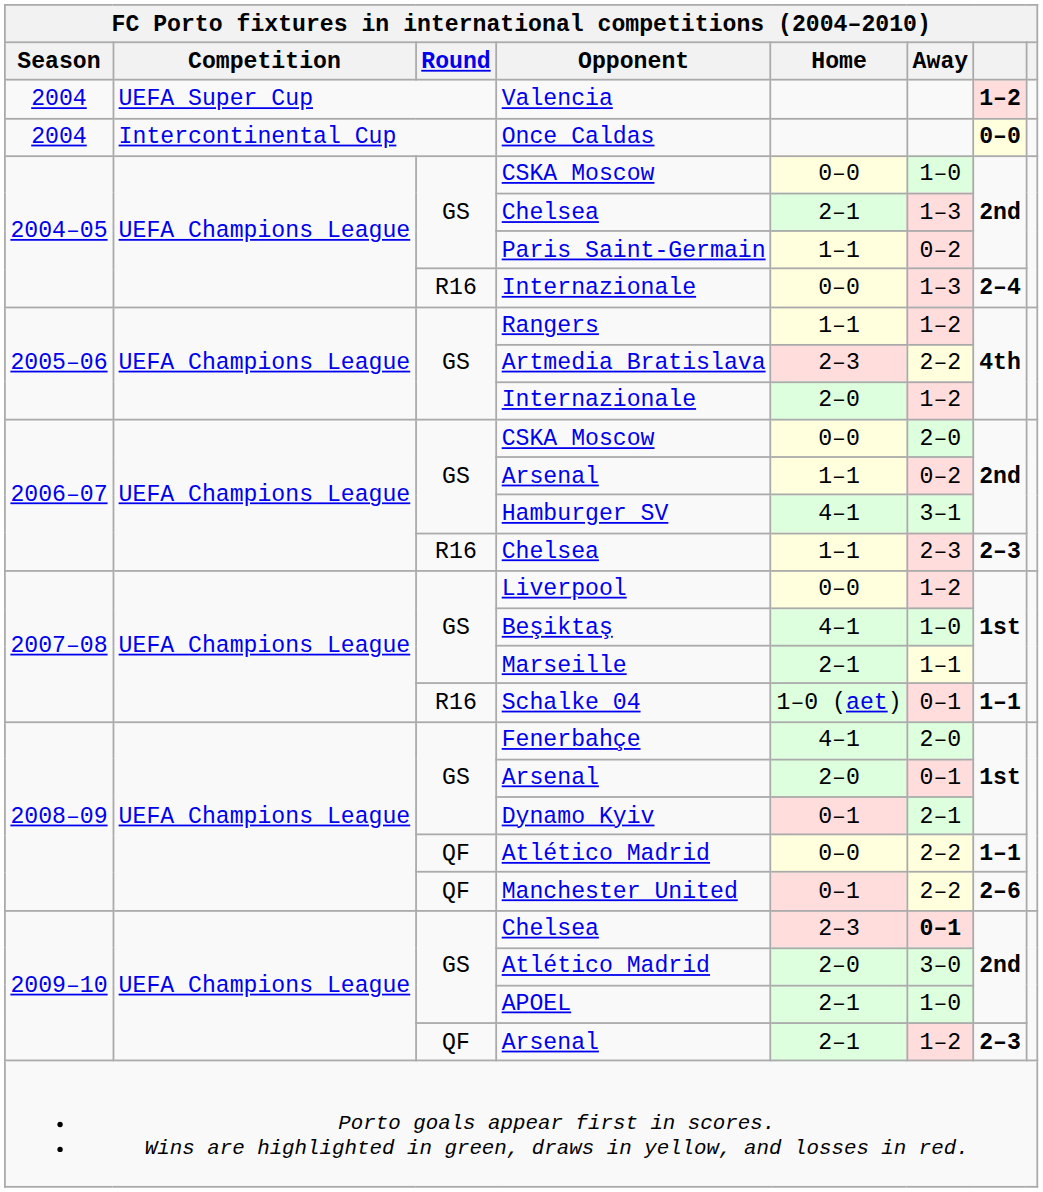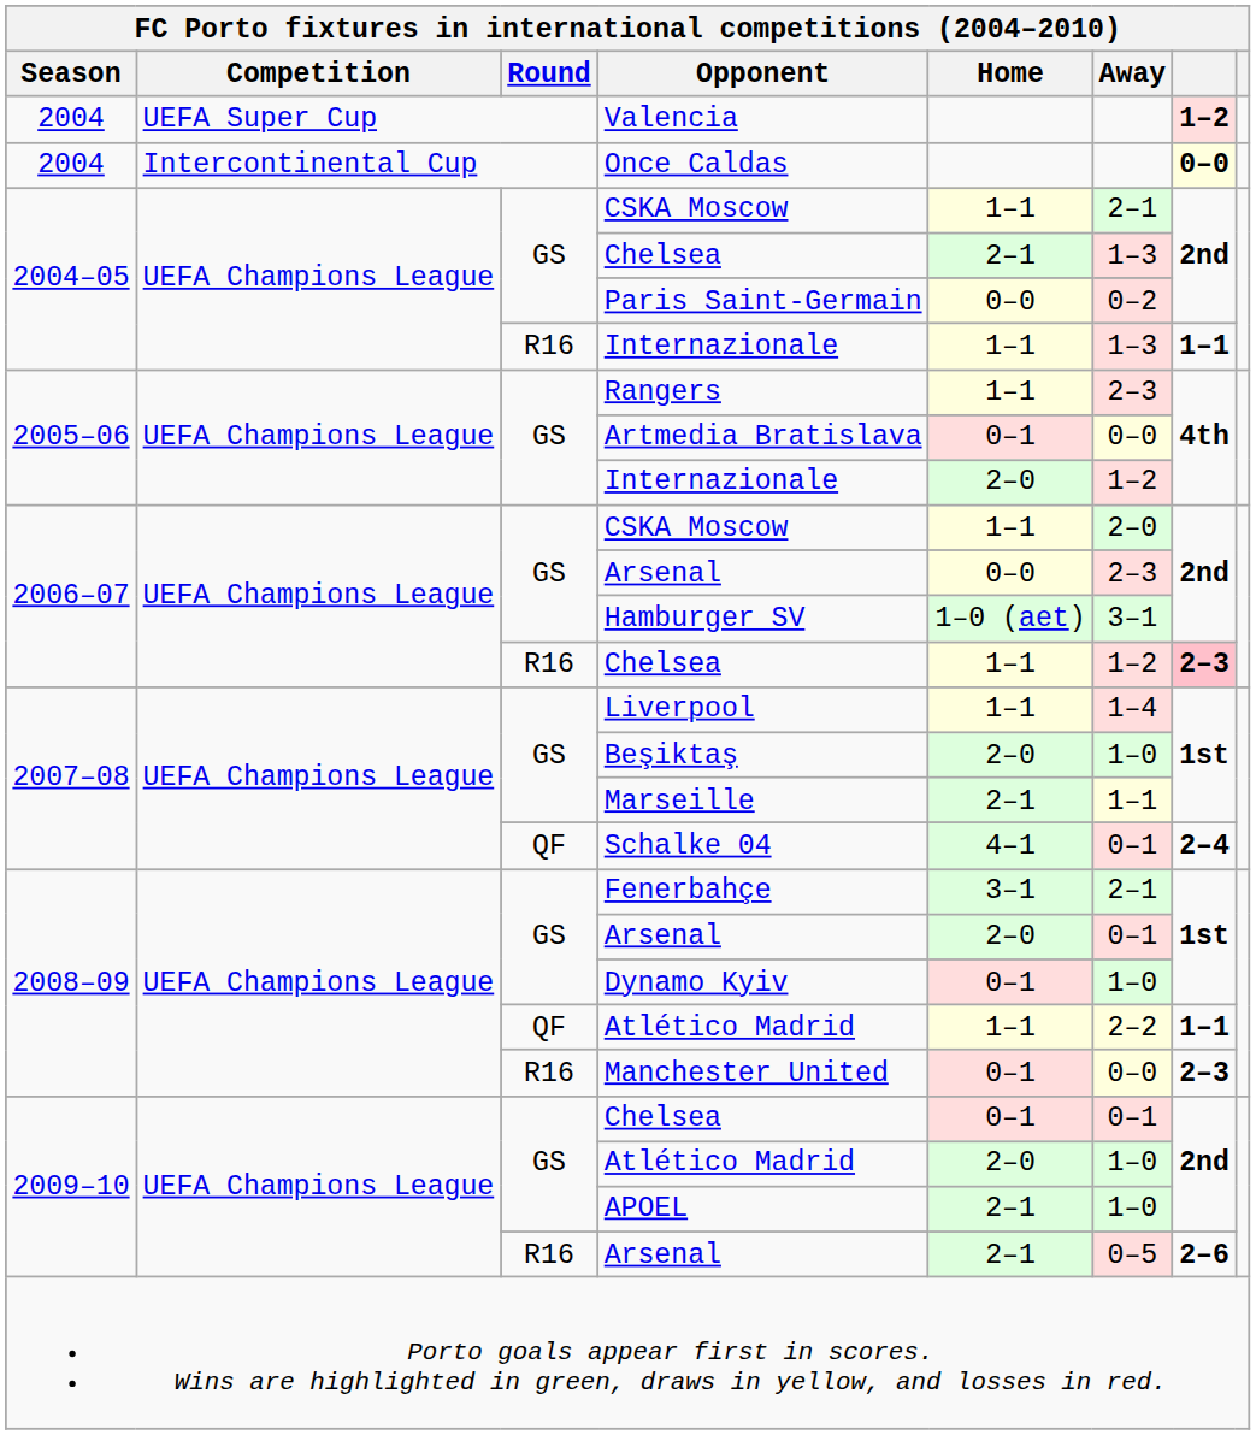2004–05 / CSKA Moscow | Home: 0–0 -> 1–1
2004–05 / CSKA Moscow | Away: 1–0 -> 2–1
Paris Saint-Germain | Home: 1–1 -> 0–0
2004–05 / Internazionale | Home: 0–0 -> 1–1
2004–05 / Internazionale | column 7: 2–4 -> 1–1
Rangers | Away: 1–2 -> 2–3
Artmedia Bratislava | Home: 2–3 -> 0–1
Artmedia Bratislava | Away: 2–2 -> 0–0
2006–07 / CSKA Moscow | Home: 0–0 -> 1–1
2006–07 / Arsenal | Home: 1–1 -> 0–0
2006–07 / Arsenal | Away: 0–2 -> 2–3
Hamburger SV | Home: 4–1 -> 1–0 (aet)
2006–07 / Chelsea | Away: 2–3 -> 1–2
2006–07 / Chelsea | column 7: no background -> pink background
Liverpool | Home: 0–0 -> 1–1
Liverpool | Away: 1–2 -> 1–4
Beşiktaş | Home: 4–1 -> 2–0
Schalke 04 | Round: R16 -> QF
Schalke 04 | Home: 1–0 (aet) -> 4–1
Schalke 04 | column 7: 1–1 -> 2–4
Fenerbahçe | Home: 4–1 -> 3–1
Fenerbahçe | Away: 2–0 -> 2–1
Dynamo Kyiv | Away: 2–1 -> 1–0
2008–09 / Atlético Madrid | Home: 0–0 -> 1–1
Manchester United | Round: QF -> R16
Manchester United | Away: 2–2 -> 0–0
Manchester United | column 7: 2–6 -> 2–3
2009–10 / Chelsea | Home: 2–3 -> 0–1
2009–10 / Chelsea | Away: bold -> normal
2009–10 / Atlético Madrid | Away: 3–0 -> 1–0
2009–10 / Arsenal | Round: QF -> R16
2009–10 / Arsenal | Away: 1–2 -> 0–5
2009–10 / Arsenal | column 7: 2–3 -> 2–6
